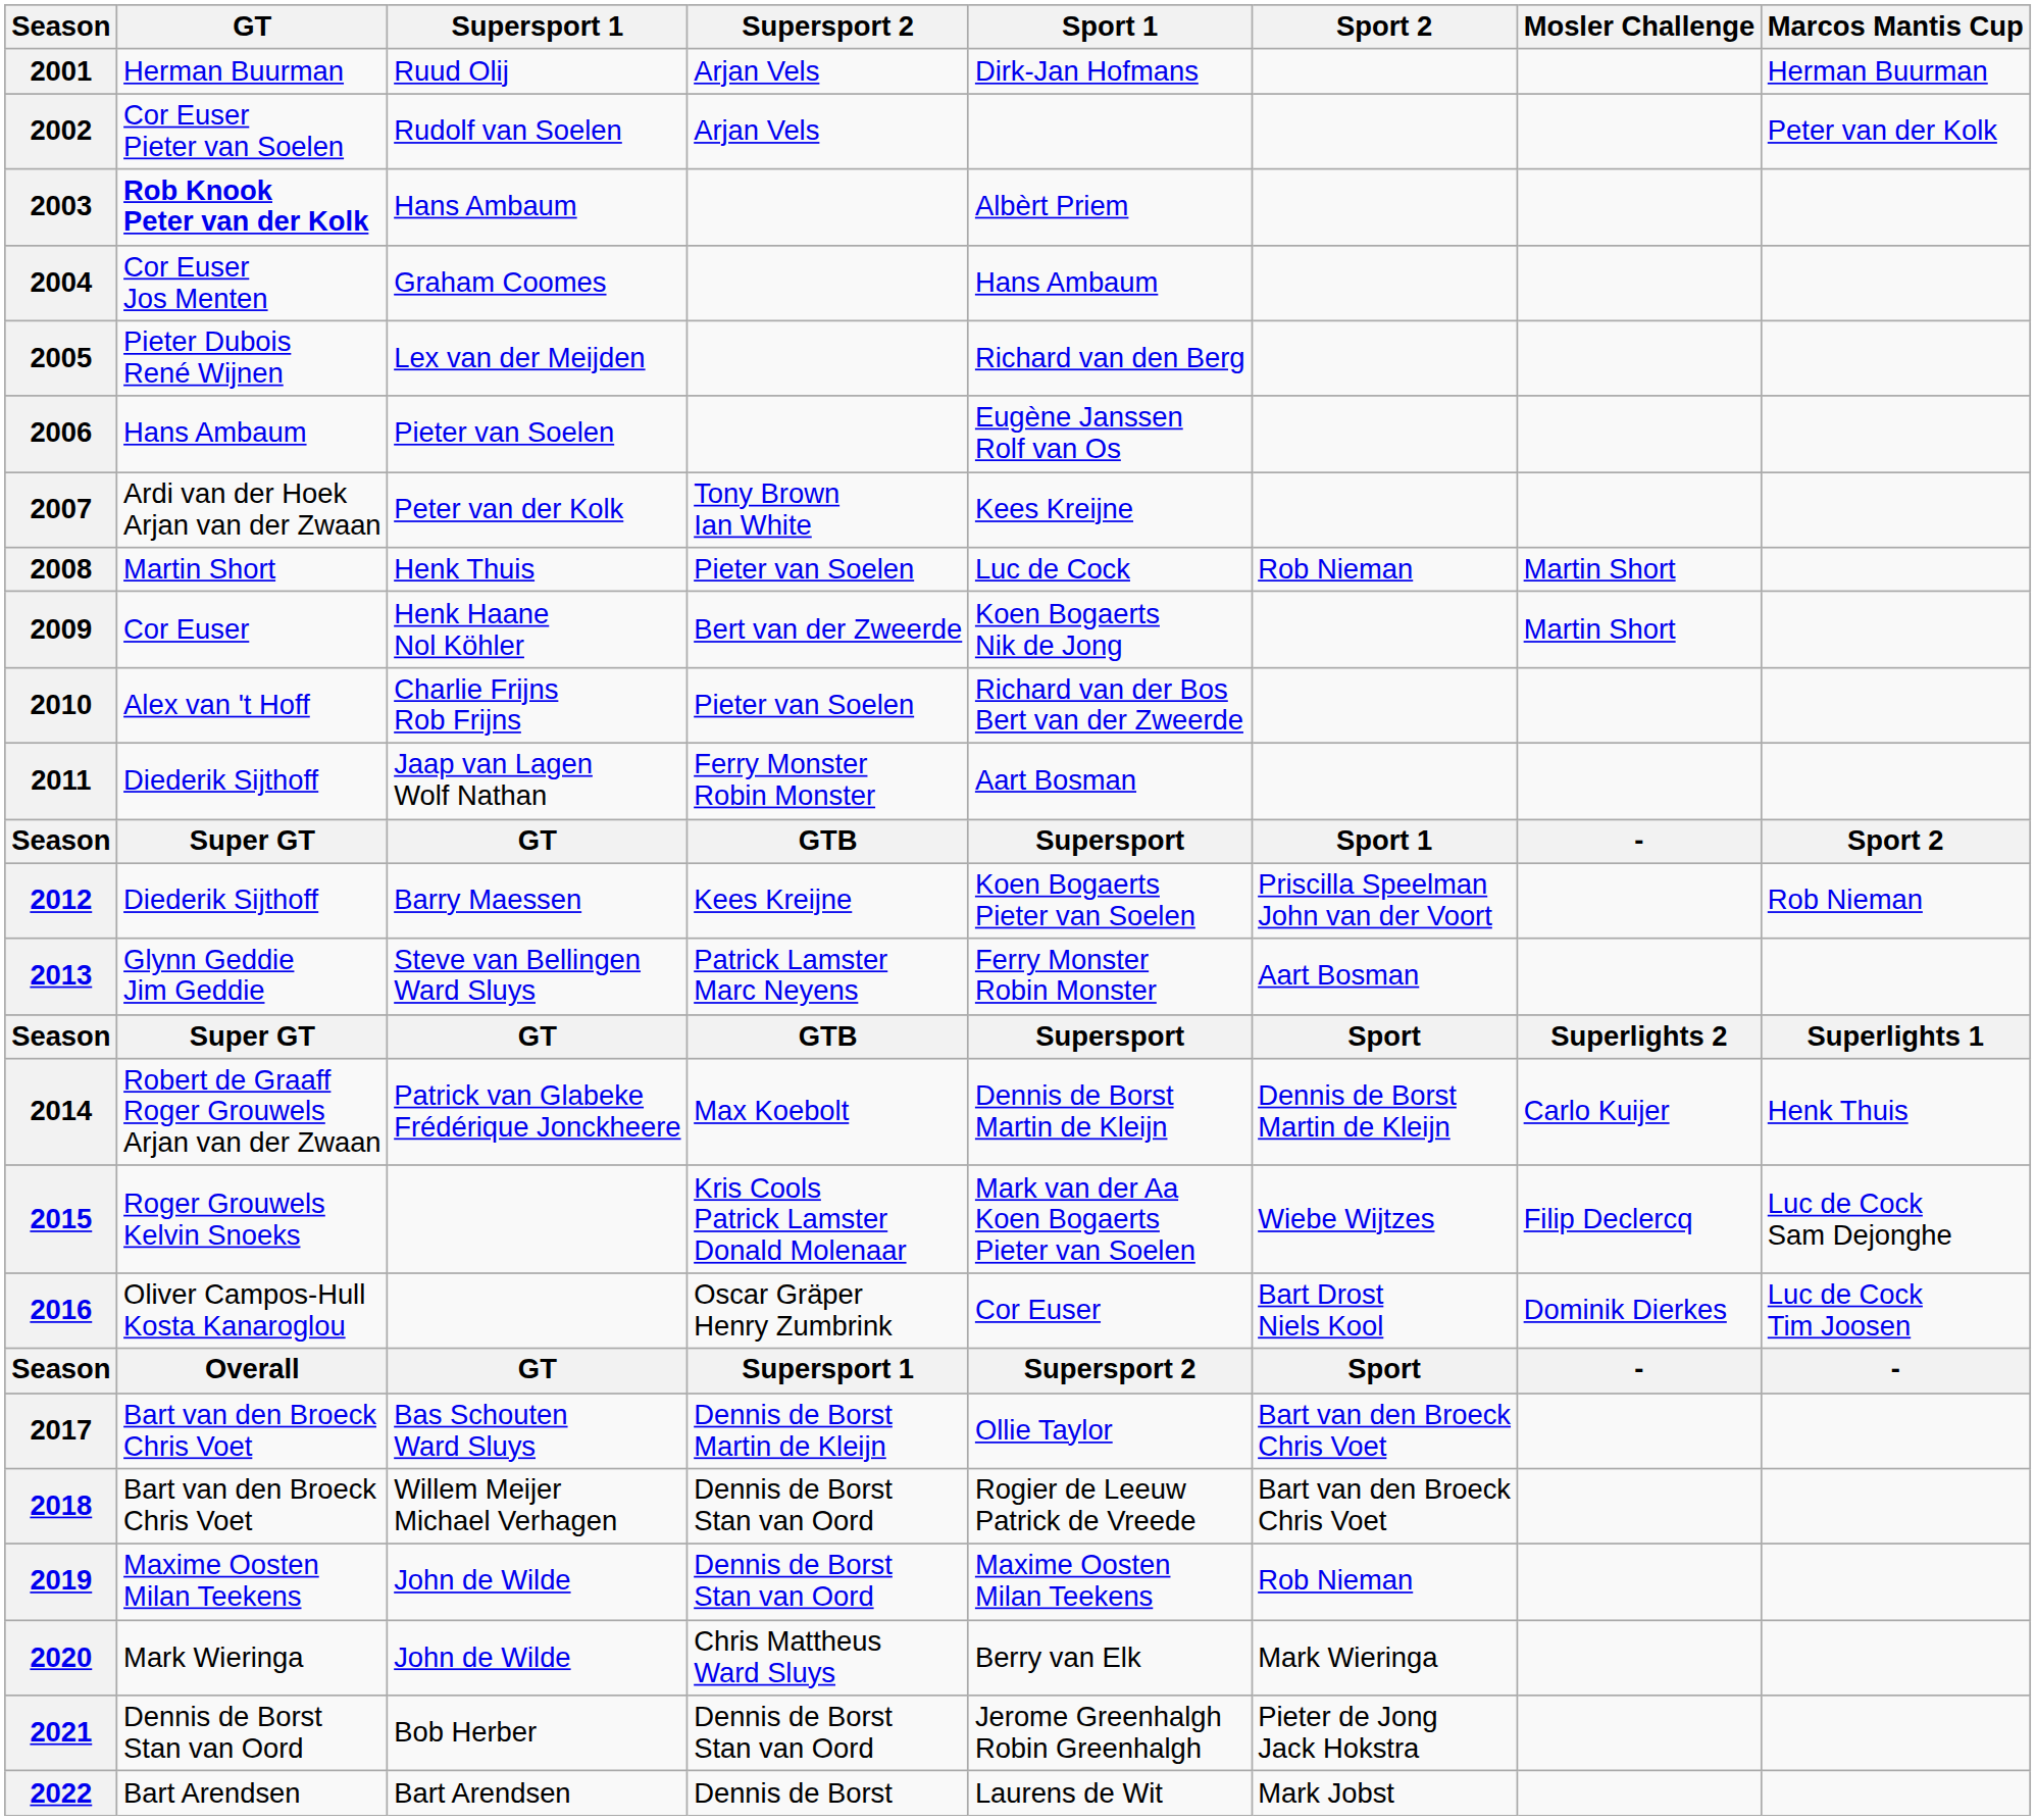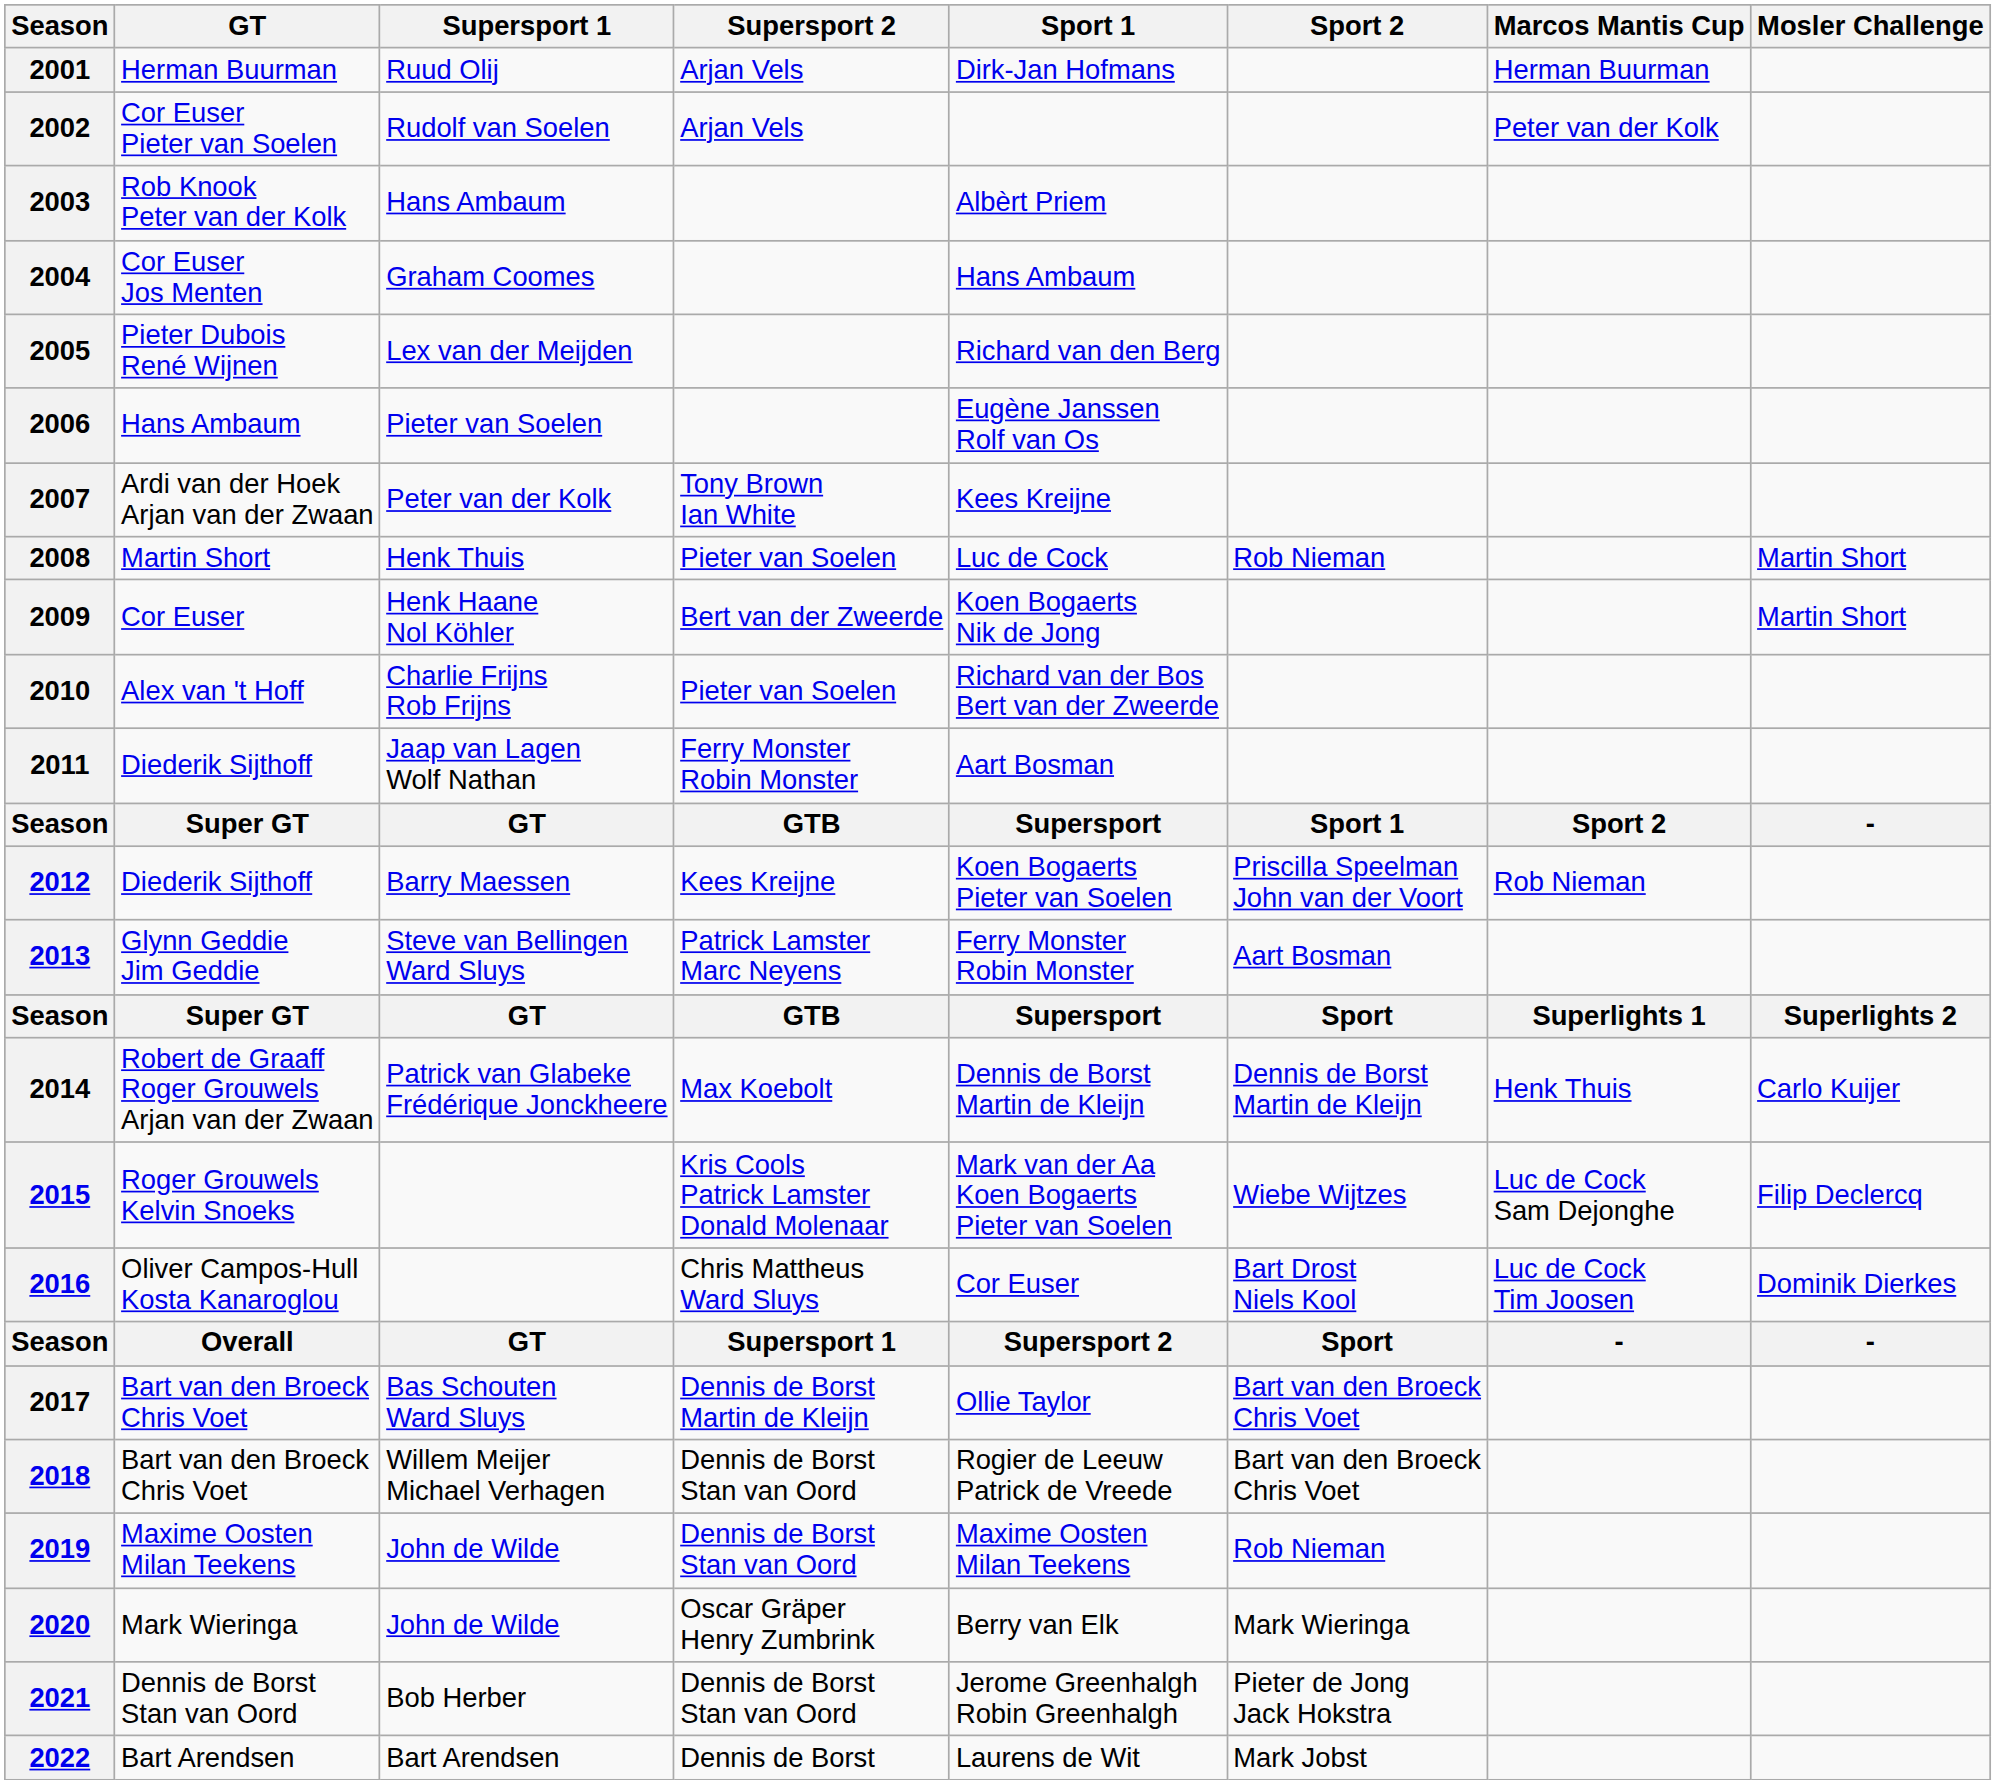columns swapped: Marcos Mantis Cup <-> Mosler Challenge
2003 | GT: bold -> normal
2016 | Supersport 2: Oscar Gräper Henry Zumbrink -> Chris Mattheus Ward Sluys
2020 | Supersport 2: Chris Mattheus Ward Sluys -> Oscar Gräper Henry Zumbrink
